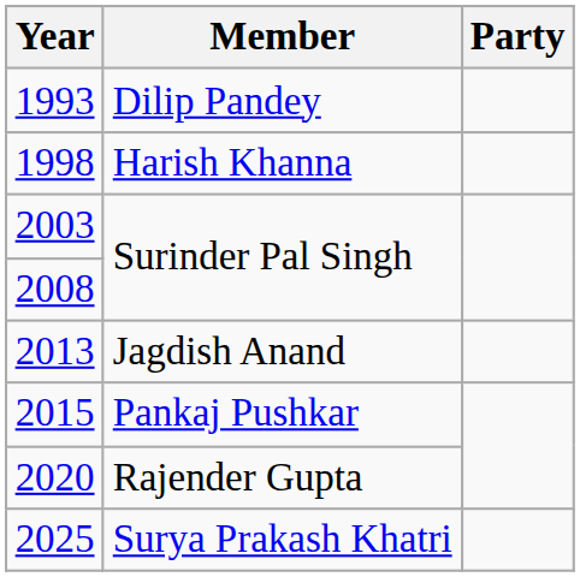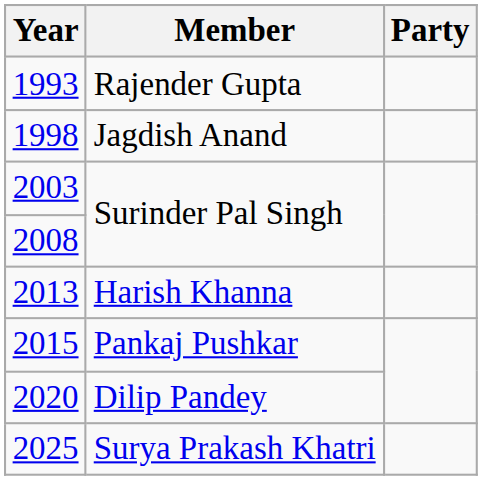1993 | Member: Dilip Pandey -> Rajender Gupta
1998 | Member: Harish Khanna -> Jagdish Anand
2013 | Member: Jagdish Anand -> Harish Khanna
2020 | Member: Rajender Gupta -> Dilip Pandey
